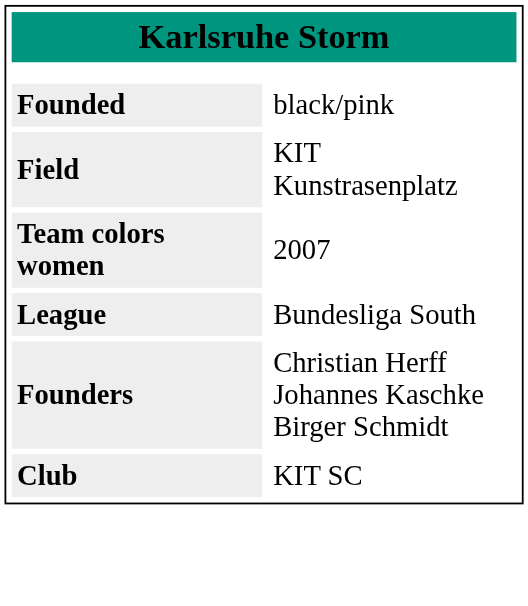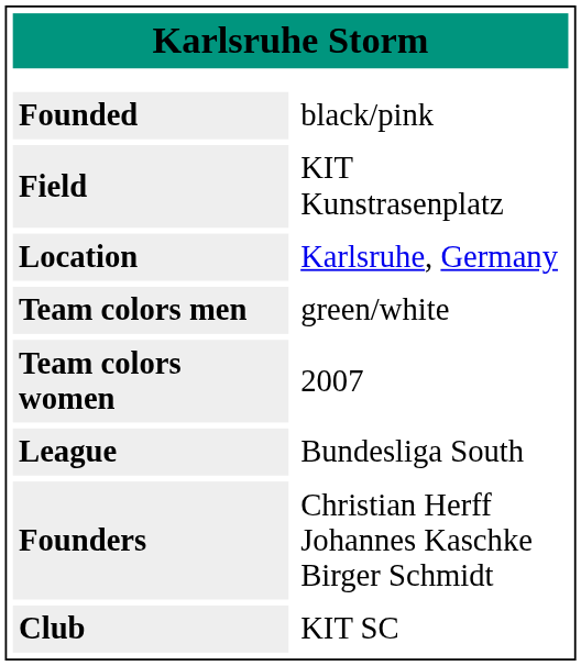+ row: Location | Karlsruhe, Germany
+ row: Team colors men | green/white
